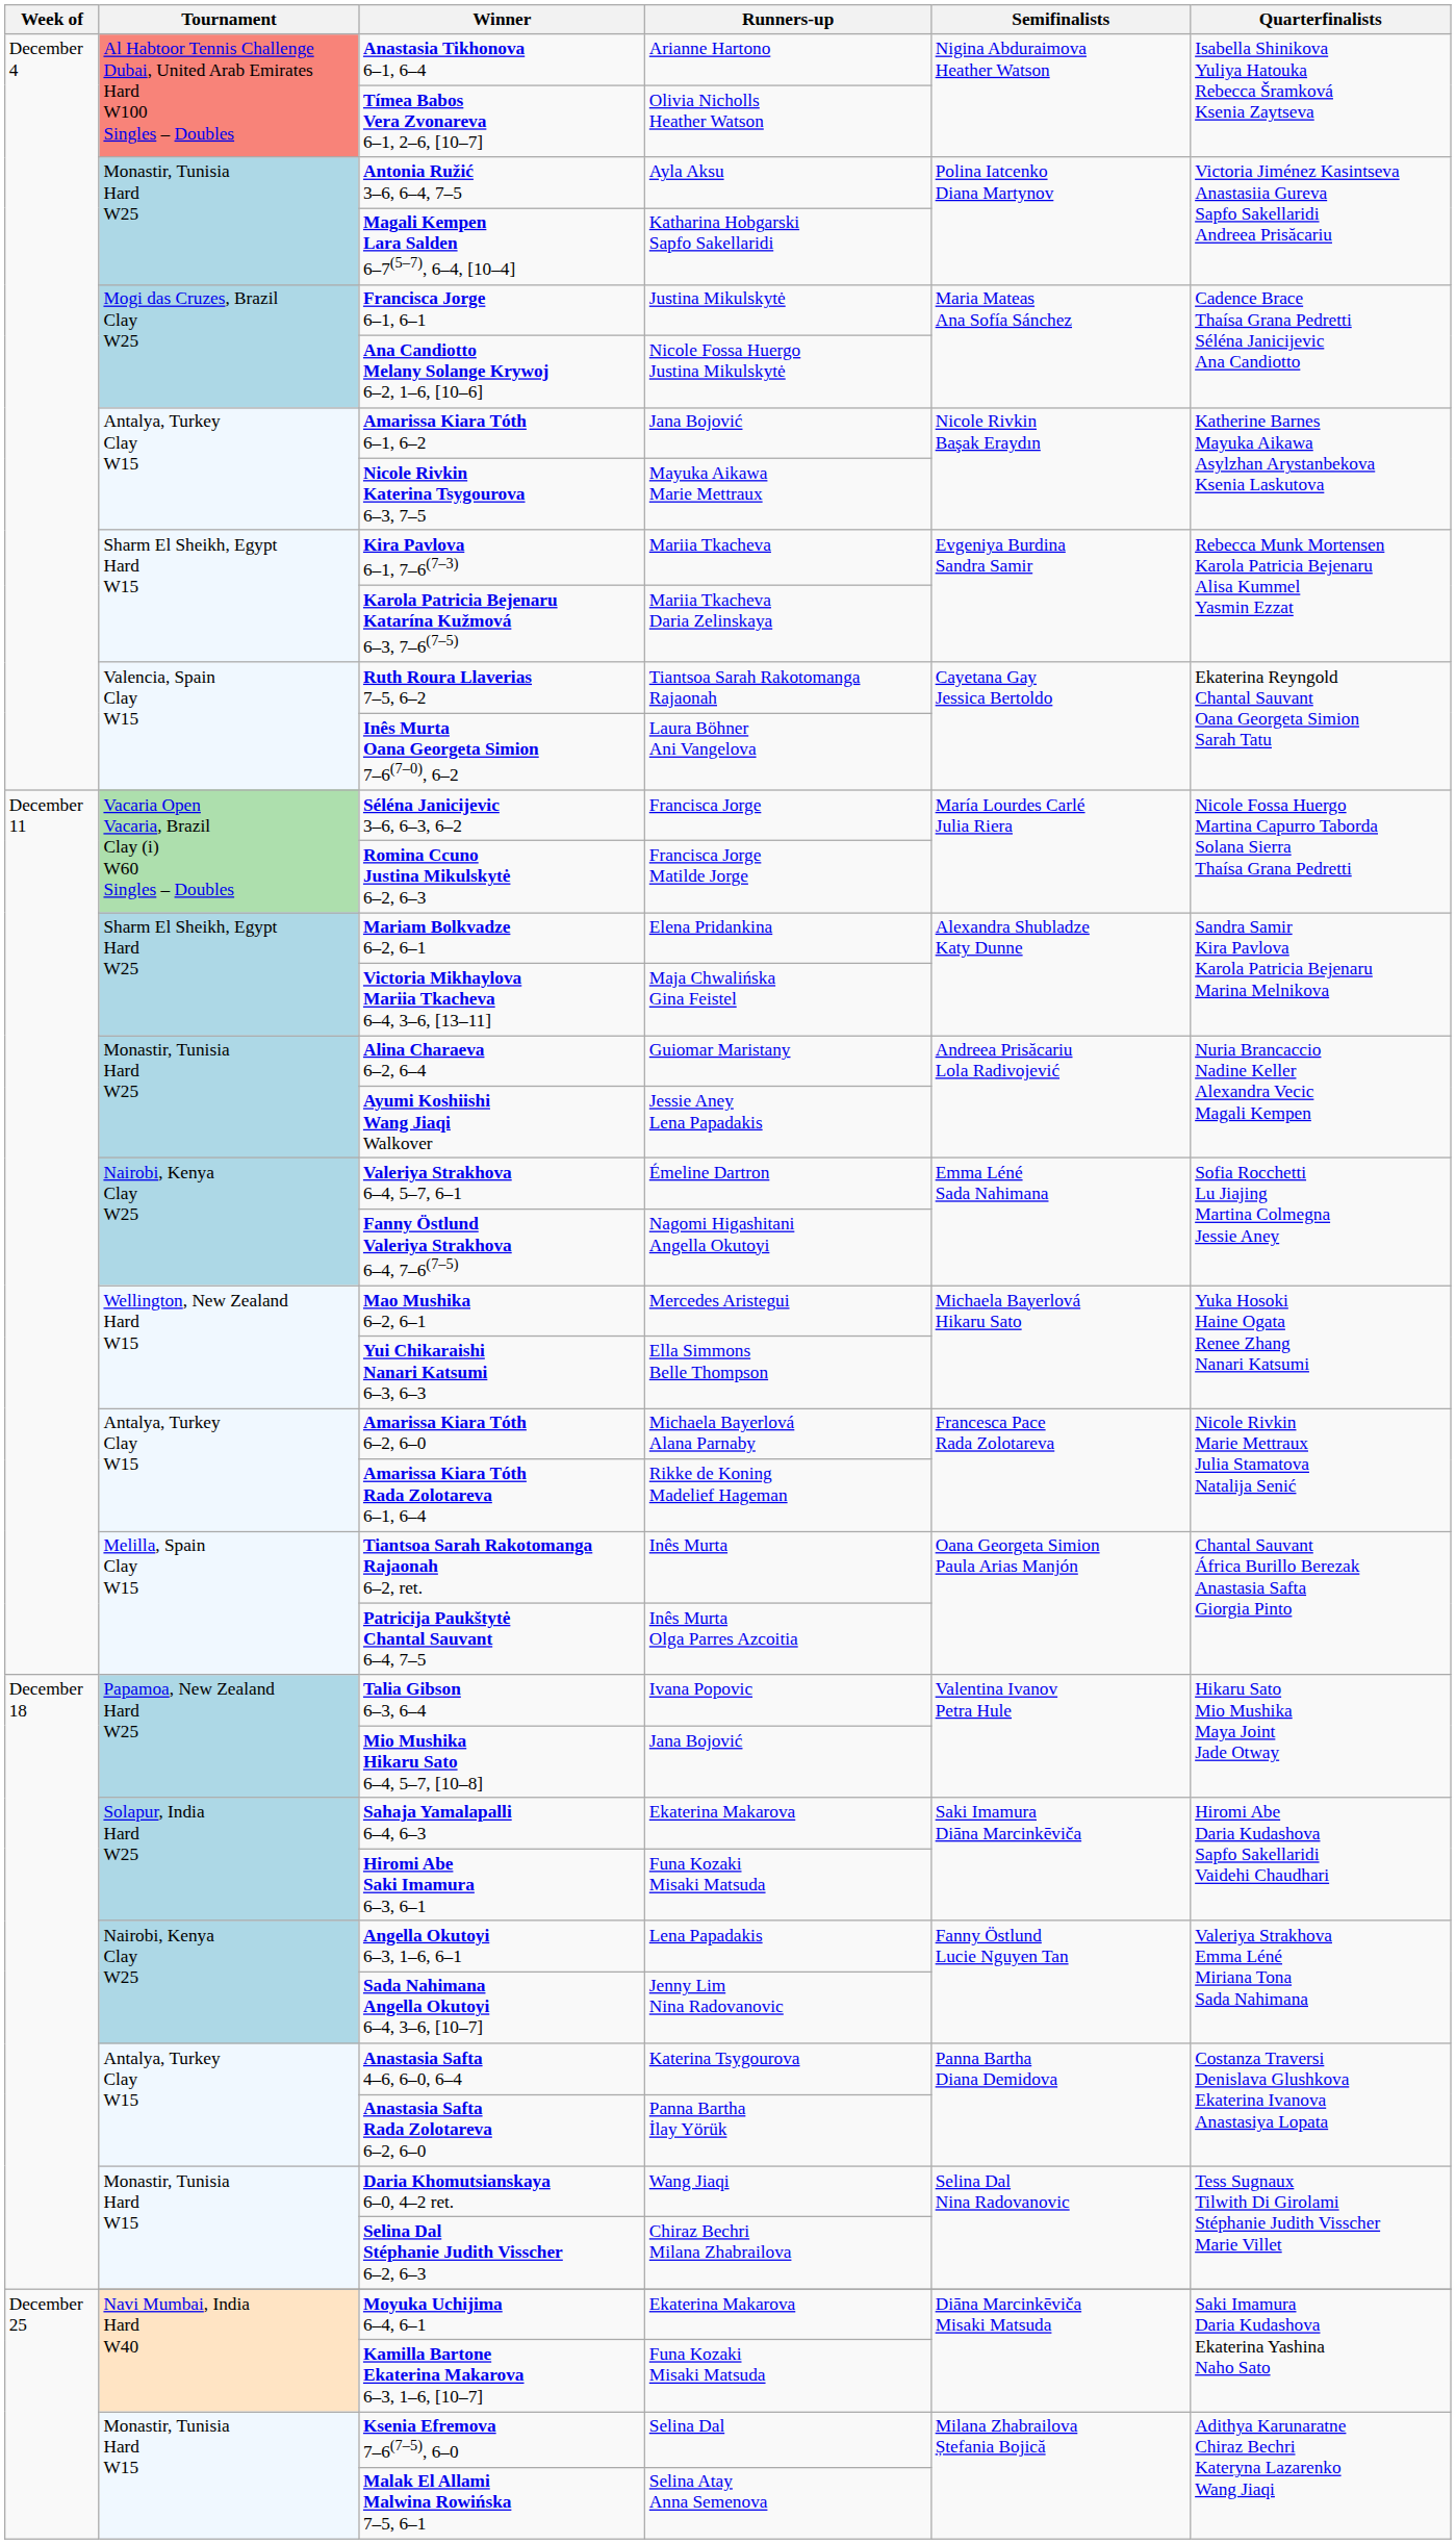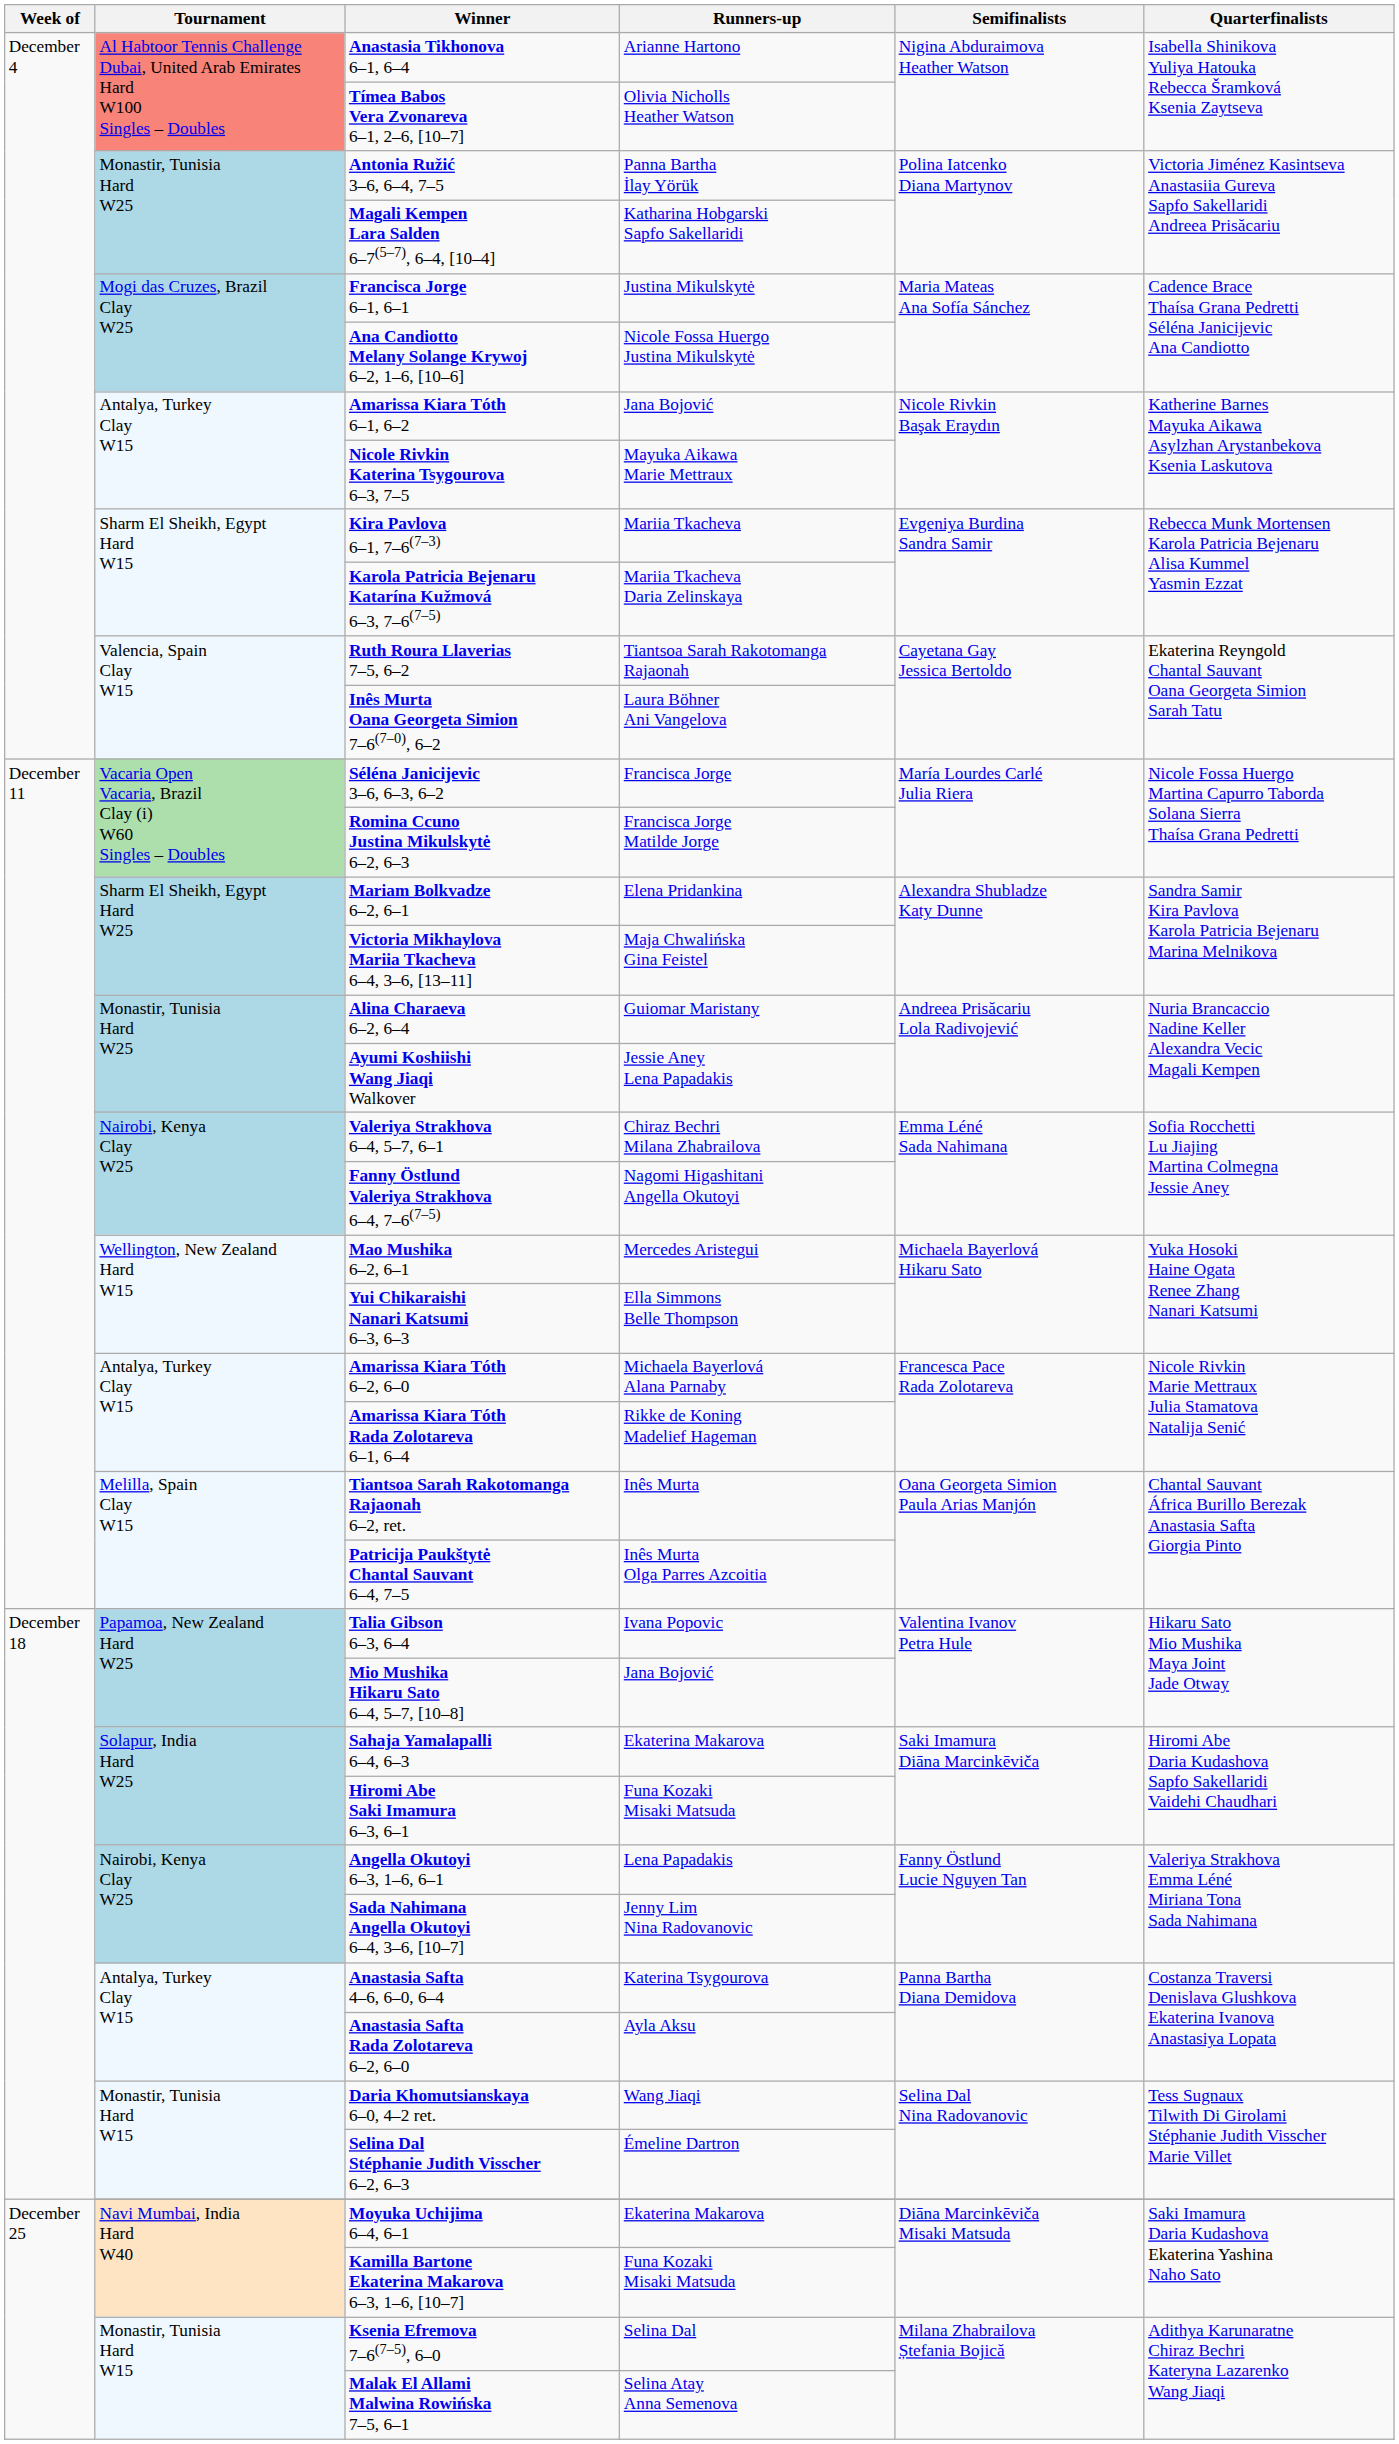Antonia Ružić 3–6, 6–4, 7–5 | Runners-up: Ayla Aksu -> Panna Bartha İlay Yörük
Valeriya Strakhova 6–4, 5–7, 6–1 | Runners-up: Émeline Dartron -> Chiraz Bechri Milana Zhabrailova
Anastasia Safta Rada Zolotareva 6–2, 6–0 | Runners-up: Panna Bartha İlay Yörük -> Ayla Aksu
Selina Dal Stéphanie Judith Visscher 6–2, 6–3 | Runners-up: Chiraz Bechri Milana Zhabrailova -> Émeline Dartron
